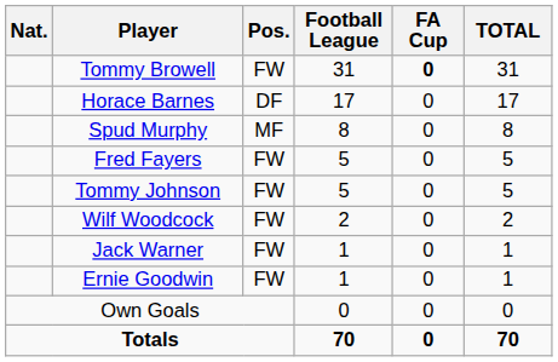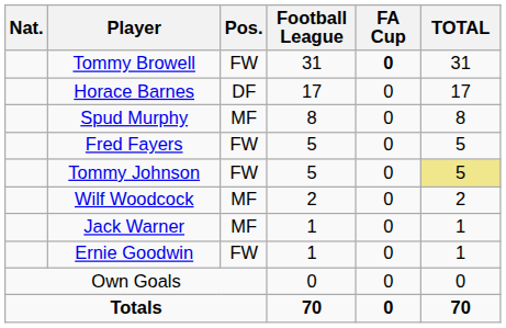Tommy Johnson | TOTAL: no background -> khaki background
Wilf Woodcock | Pos.: FW -> MF
Jack Warner | Pos.: FW -> MF
